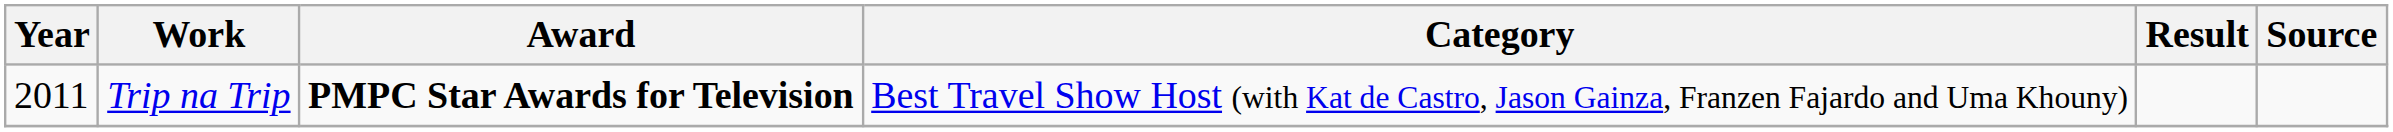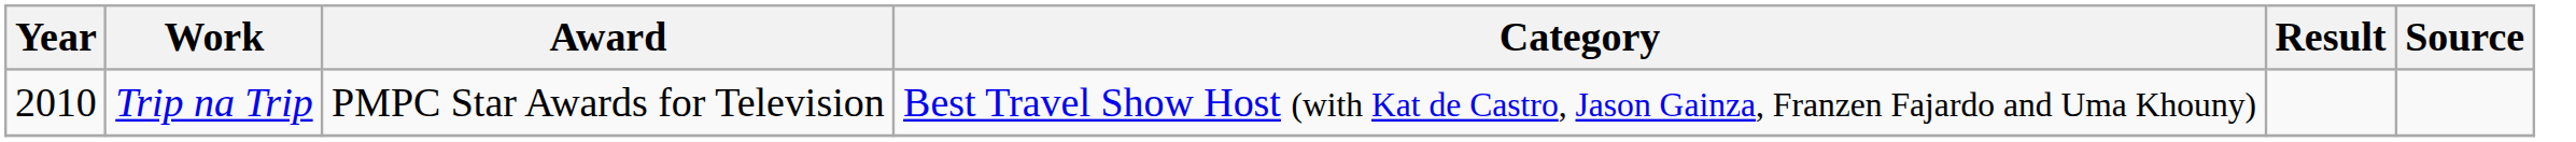Trip na Trip | Year: 2011 -> 2010
Trip na Trip | Award: bold -> normal
